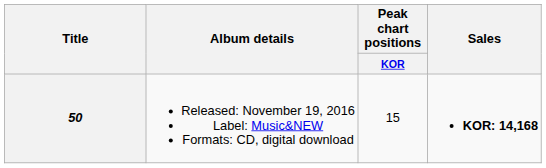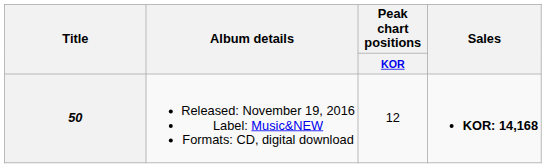50 | Peak chart positions / KOR: 15 -> 12
